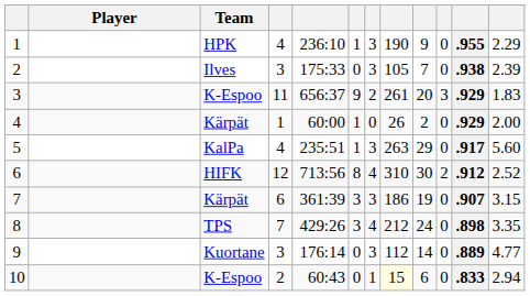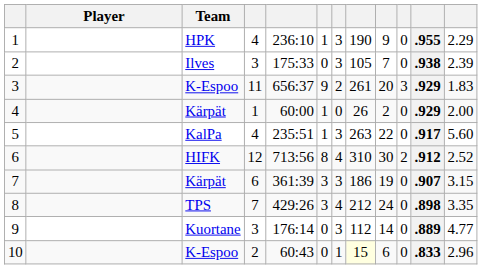5 | column 9: 29 -> 22
10 | column 12: 2.94 -> 2.96
